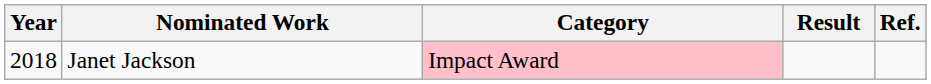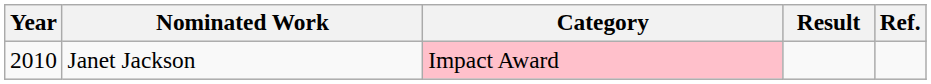Janet Jackson | Year: 2018 -> 2010
